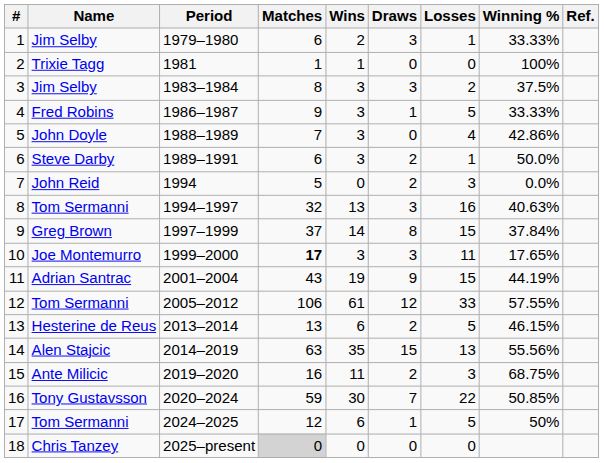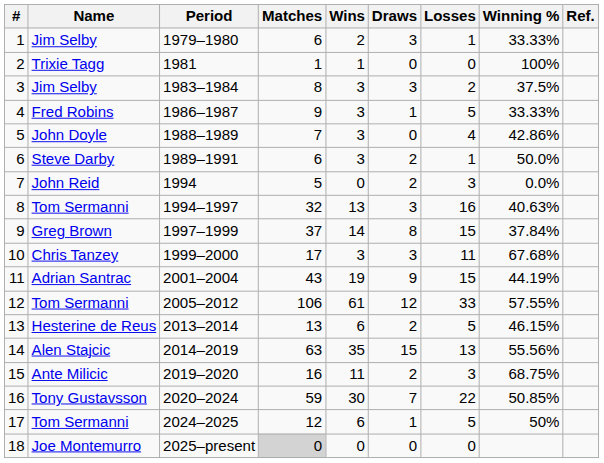10 | Name: Joe Montemurro -> Chris Tanzey
10 | Matches: bold -> normal
10 | Winning %: 17.65% -> 67.68%
18 | Name: Chris Tanzey -> Joe Montemurro
